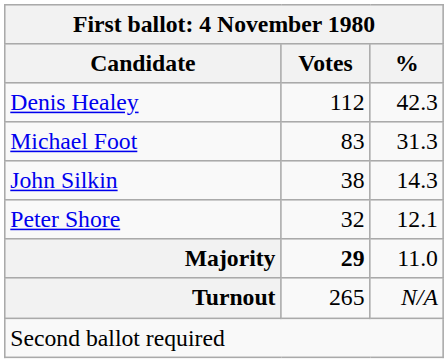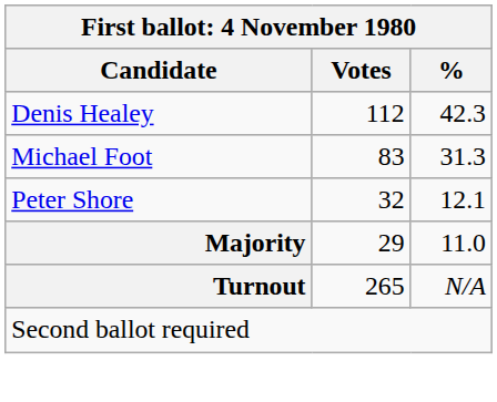- row: John Silkin | 38 | 14.3
Majority | Votes: bold -> normal
